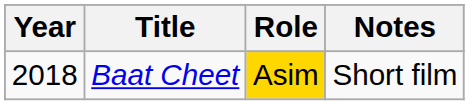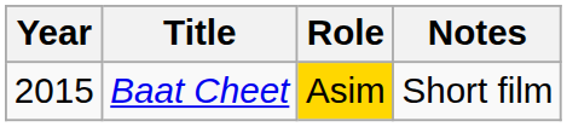Baat Cheet | Year: 2018 -> 2015
